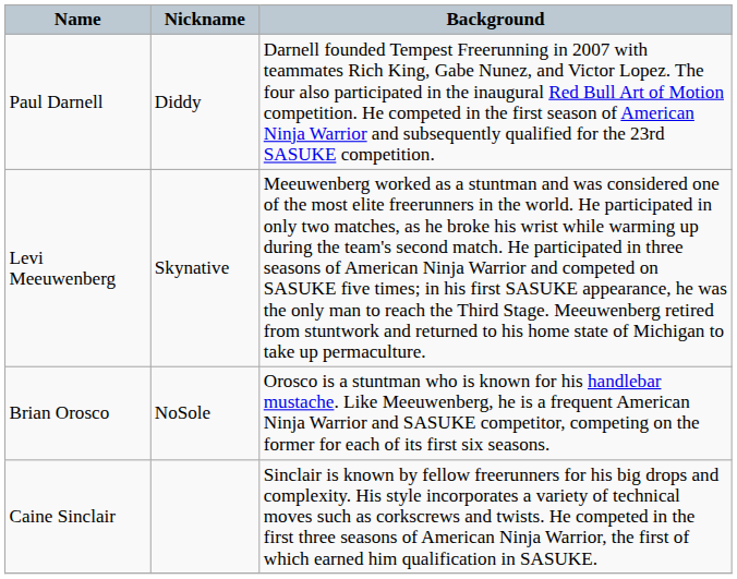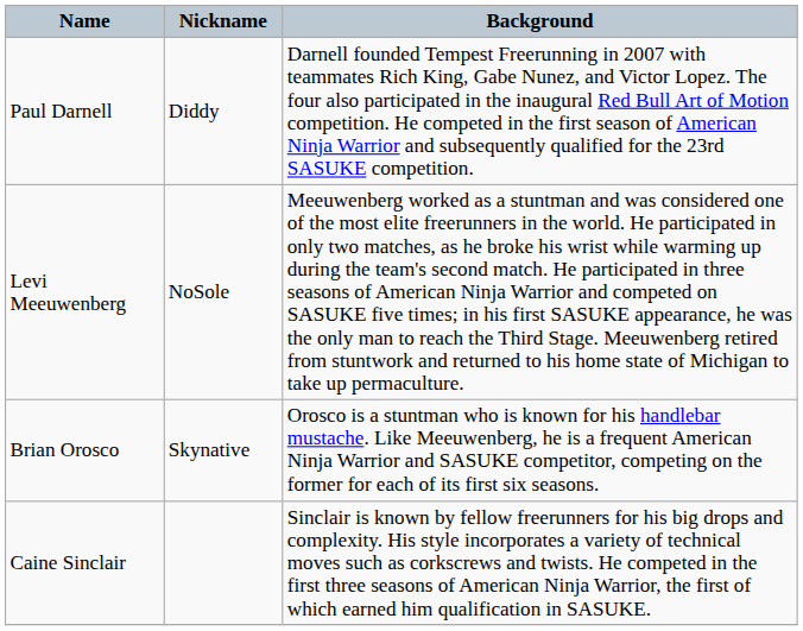Levi Meeuwenberg | Nickname: Skynative -> NoSole
Brian Orosco | Nickname: NoSole -> Skynative
